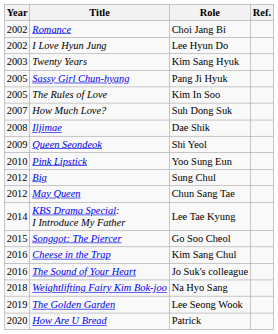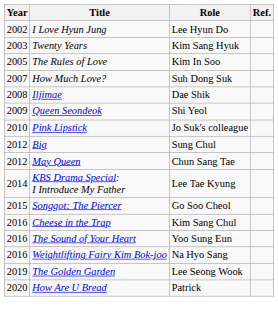- row: 2002 | Romance | Choi Jang Bi
- row: 2005 | Sassy Girl Chun-hyang | Pang Ji Hyuk
Pink Lipstick | Role: Yoo Sung Eun -> Jo Suk's colleague
The Sound of Your Heart | Role: Jo Suk's colleague -> Yoo Sung Eun
Weightlifting Fairy Kim Bok-joo | Year: 2018 -> 2016
